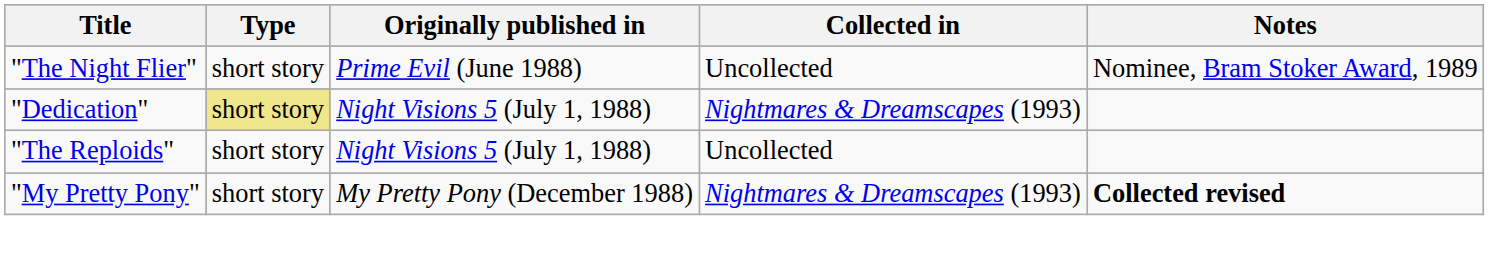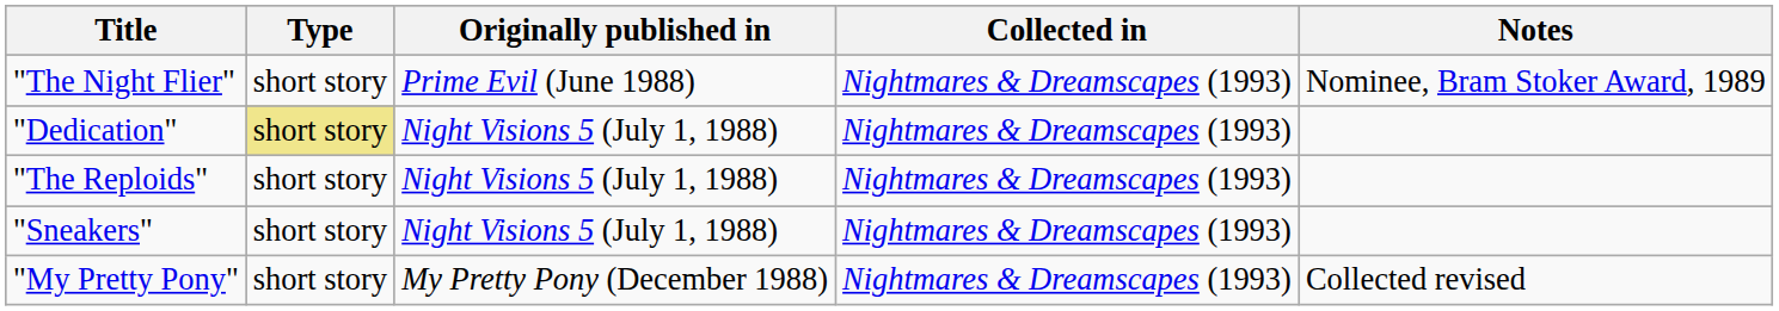"The Night Flier" | Collected in: Uncollected -> Nightmares & Dreamscapes (1993)
"The Reploids" | Collected in: Uncollected -> Nightmares & Dreamscapes (1993)
+ row: "Sneakers" | short story | Night Visions 5 (July 1, 1988) | Nightmares & Dreamscapes (1993)
"My Pretty Pony" | Notes: bold -> normal
